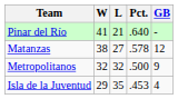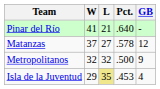Matanzas | W: 38 -> 37
Isla de la Juventud | L: no background -> khaki background
